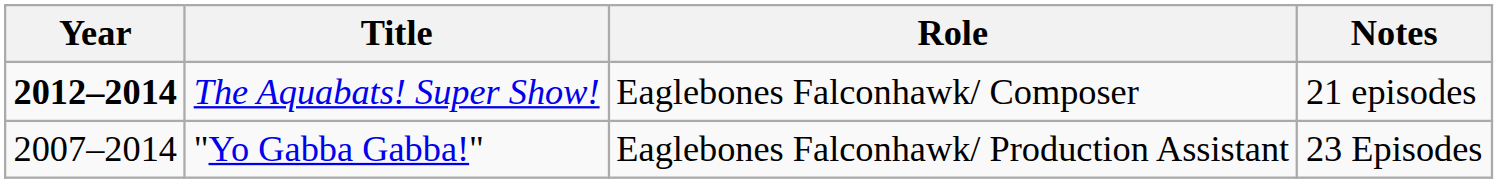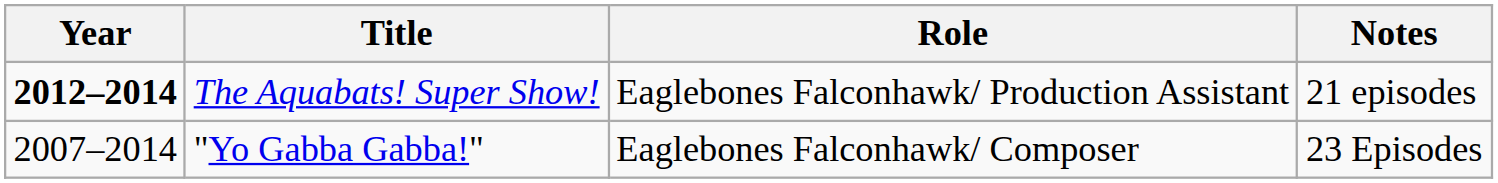The Aquabats! Super Show! | Role: Eaglebones Falconhawk/ Composer -> Eaglebones Falconhawk/ Production Assistant
"Yo Gabba Gabba!" | Role: Eaglebones Falconhawk/ Production Assistant -> Eaglebones Falconhawk/ Composer
